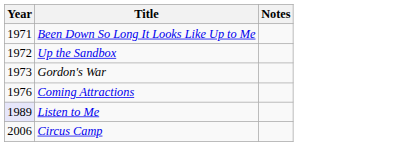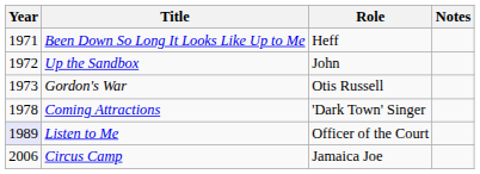+ column: Role | Heff | John | Otis Russell | 'Dark Town' Singer | Officer of the Court | Jamaica Joe
Coming Attractions | Year: 1976 -> 1978
